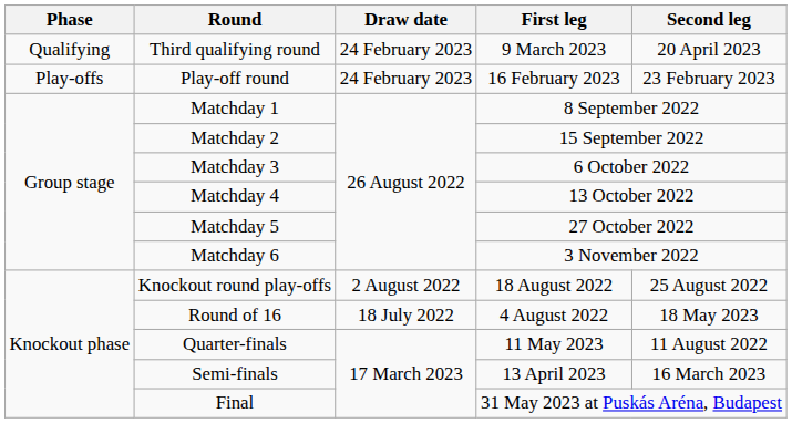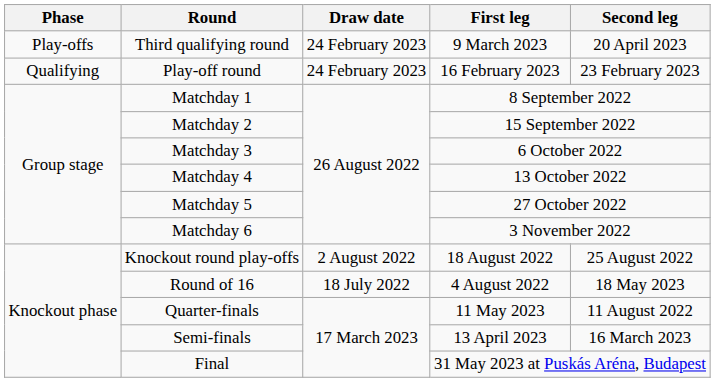Third qualifying round | Phase: Qualifying -> Play-offs
Play-off round | Phase: Play-offs -> Qualifying
